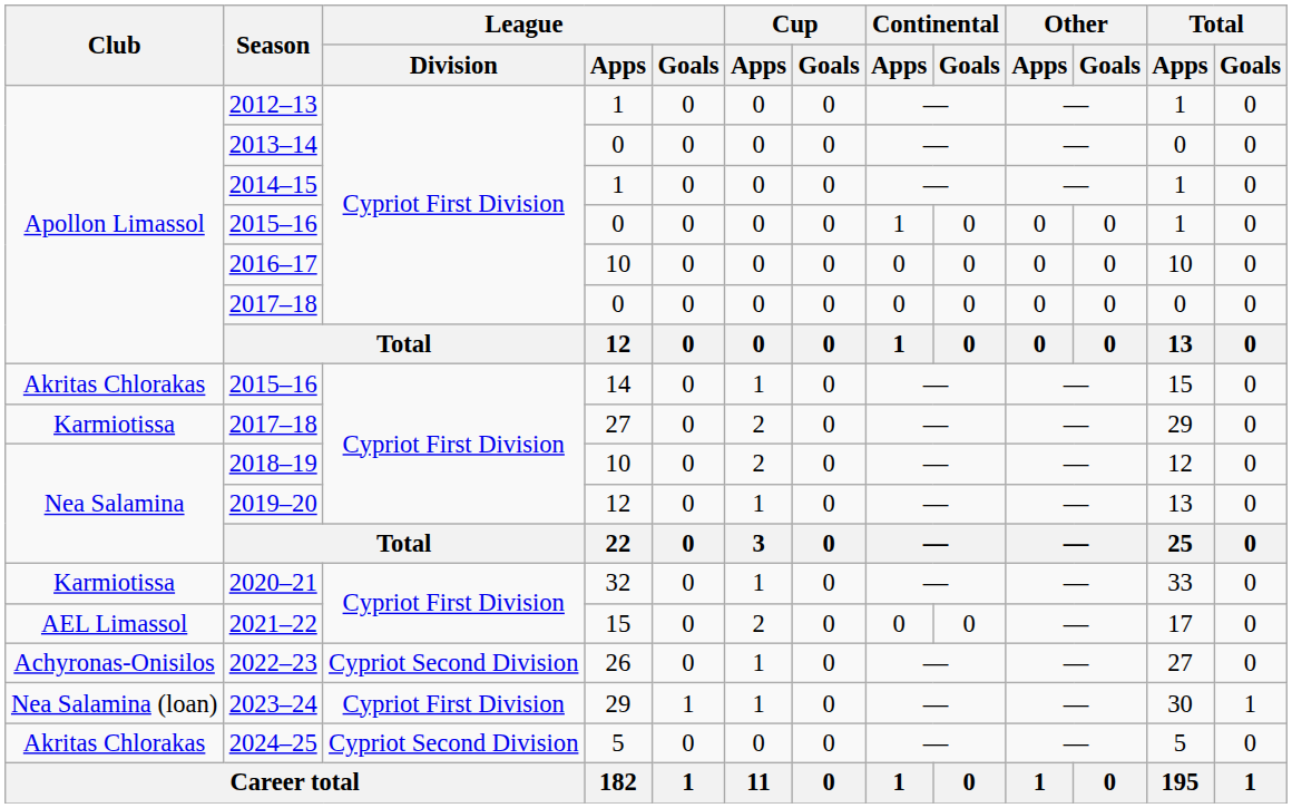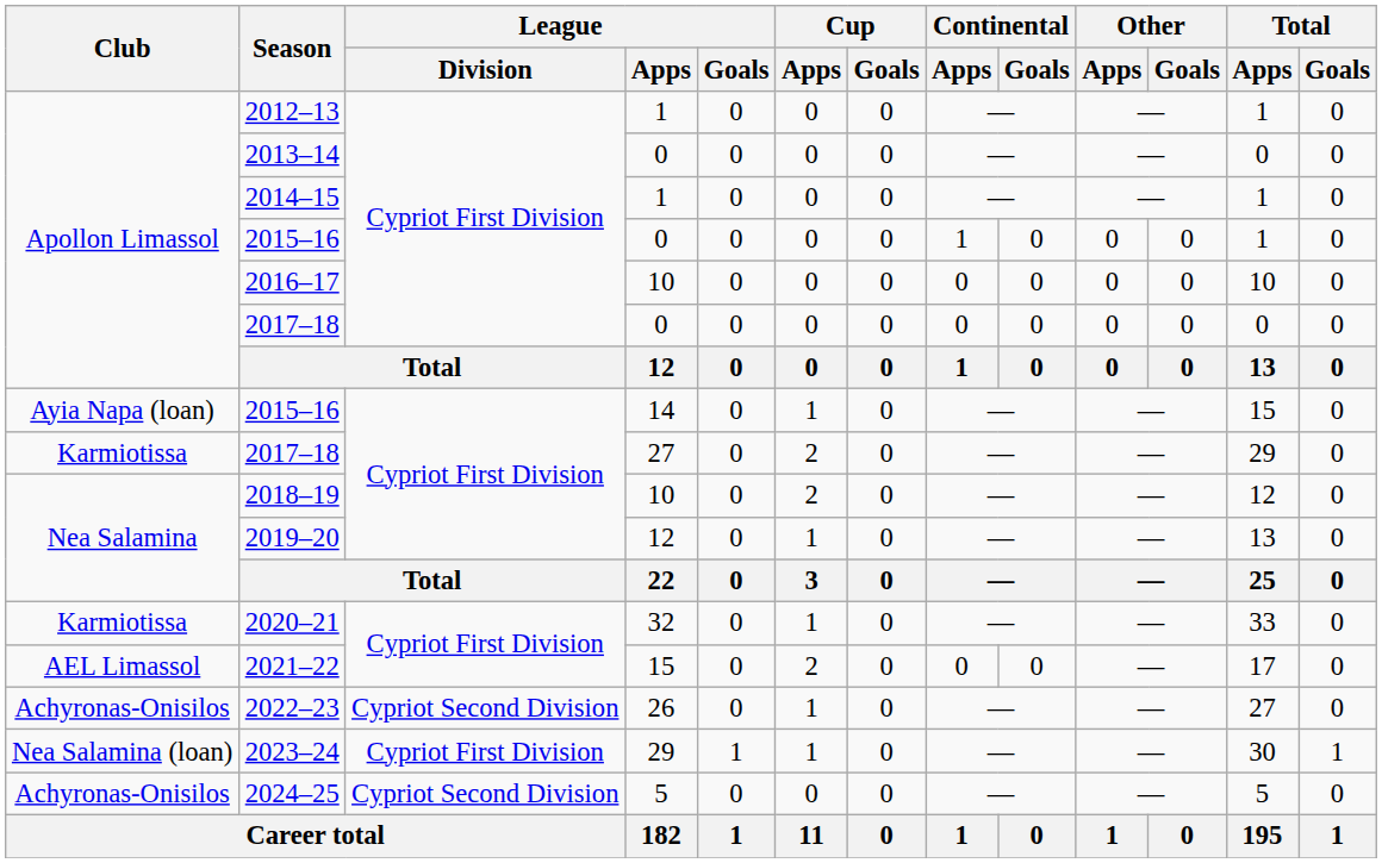2015–16 / 14 | Club: Akritas Chlorakas -> Ayia Napa (loan)
2024–25 | Club: Akritas Chlorakas -> Achyronas-Onisilos
